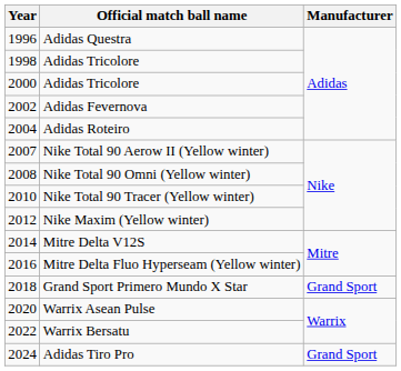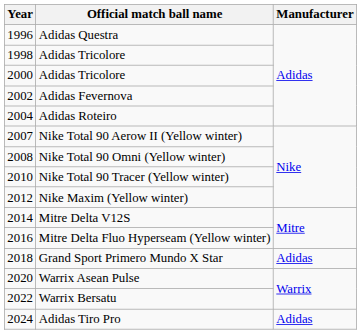Grand Sport Primero Mundo X Star | Manufacturer: Grand Sport -> Adidas
Adidas Tiro Pro | Manufacturer: Grand Sport -> Adidas
